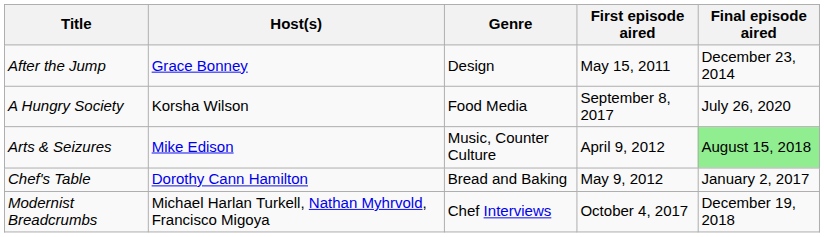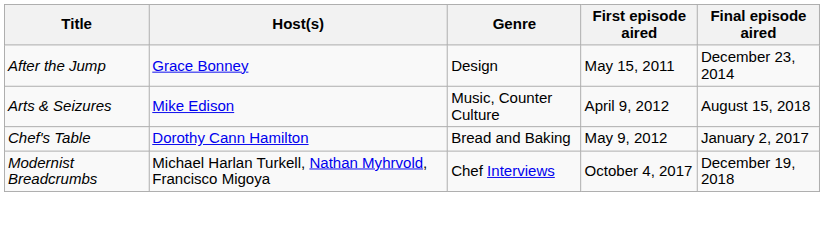- row: A Hungry Society | Korsha Wilson | Food Media | September 8, 2017 | July 26, 2020
Arts & Seizures | Final episode aired: lightgreen background -> no background
